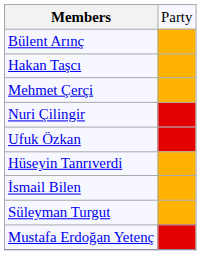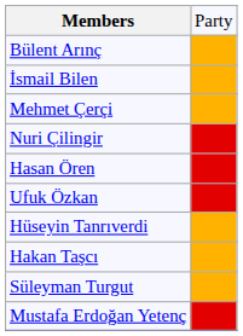rows swapped: İsmail Bilen <-> Hakan Taşcı
+ row: Hasan Ören
